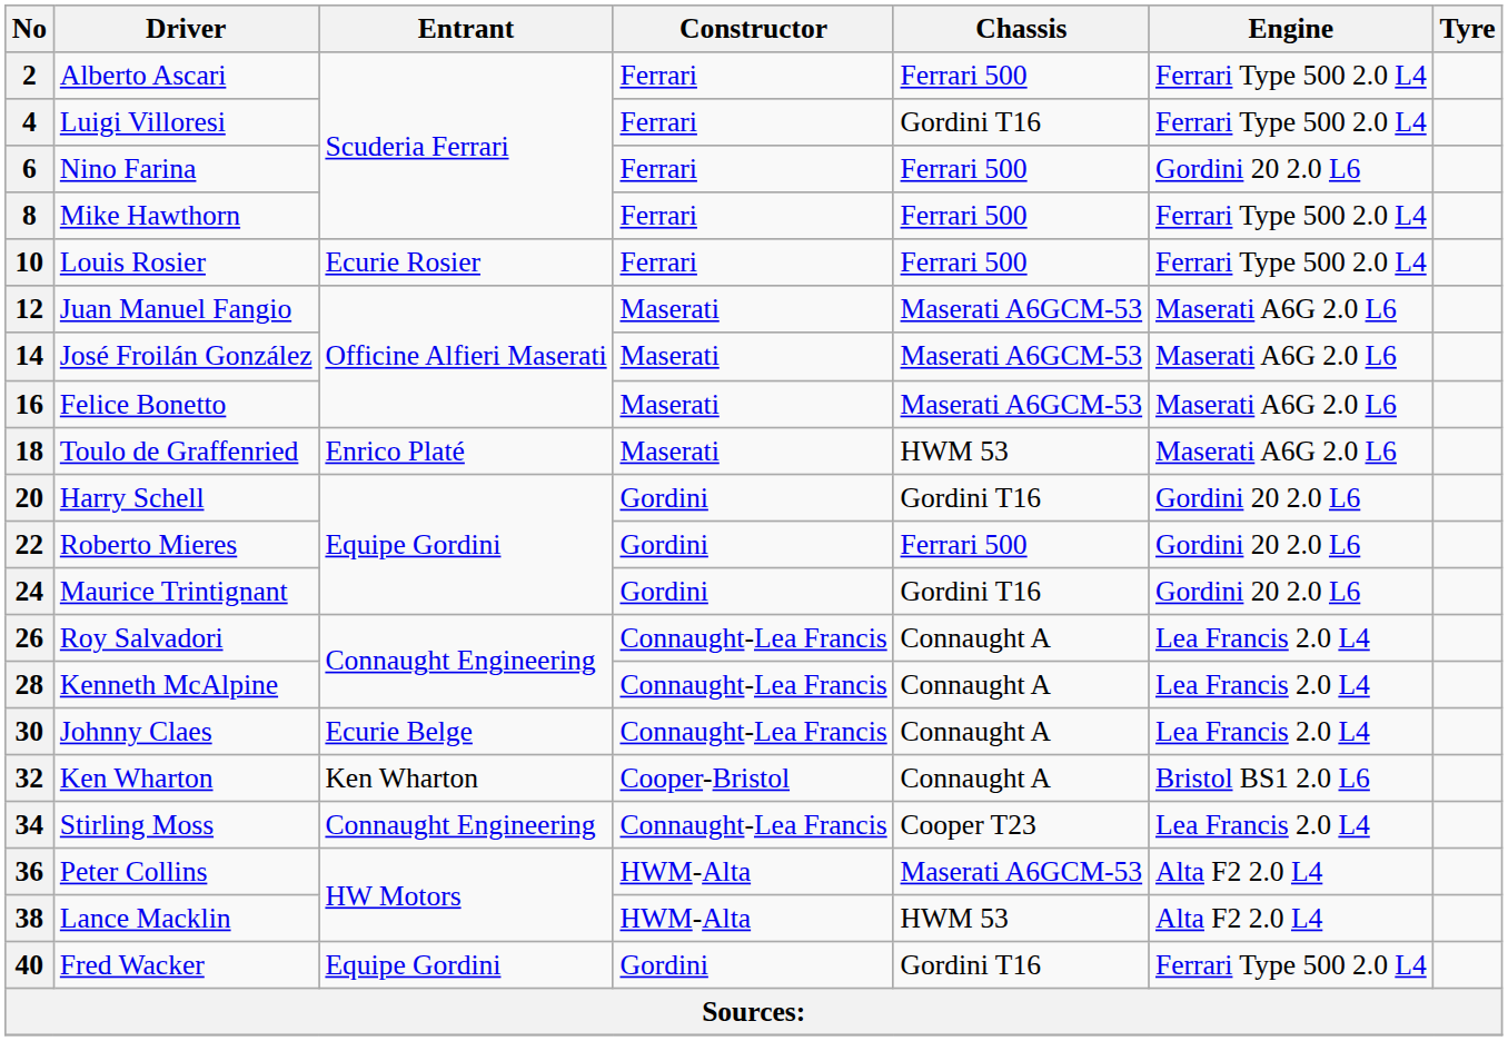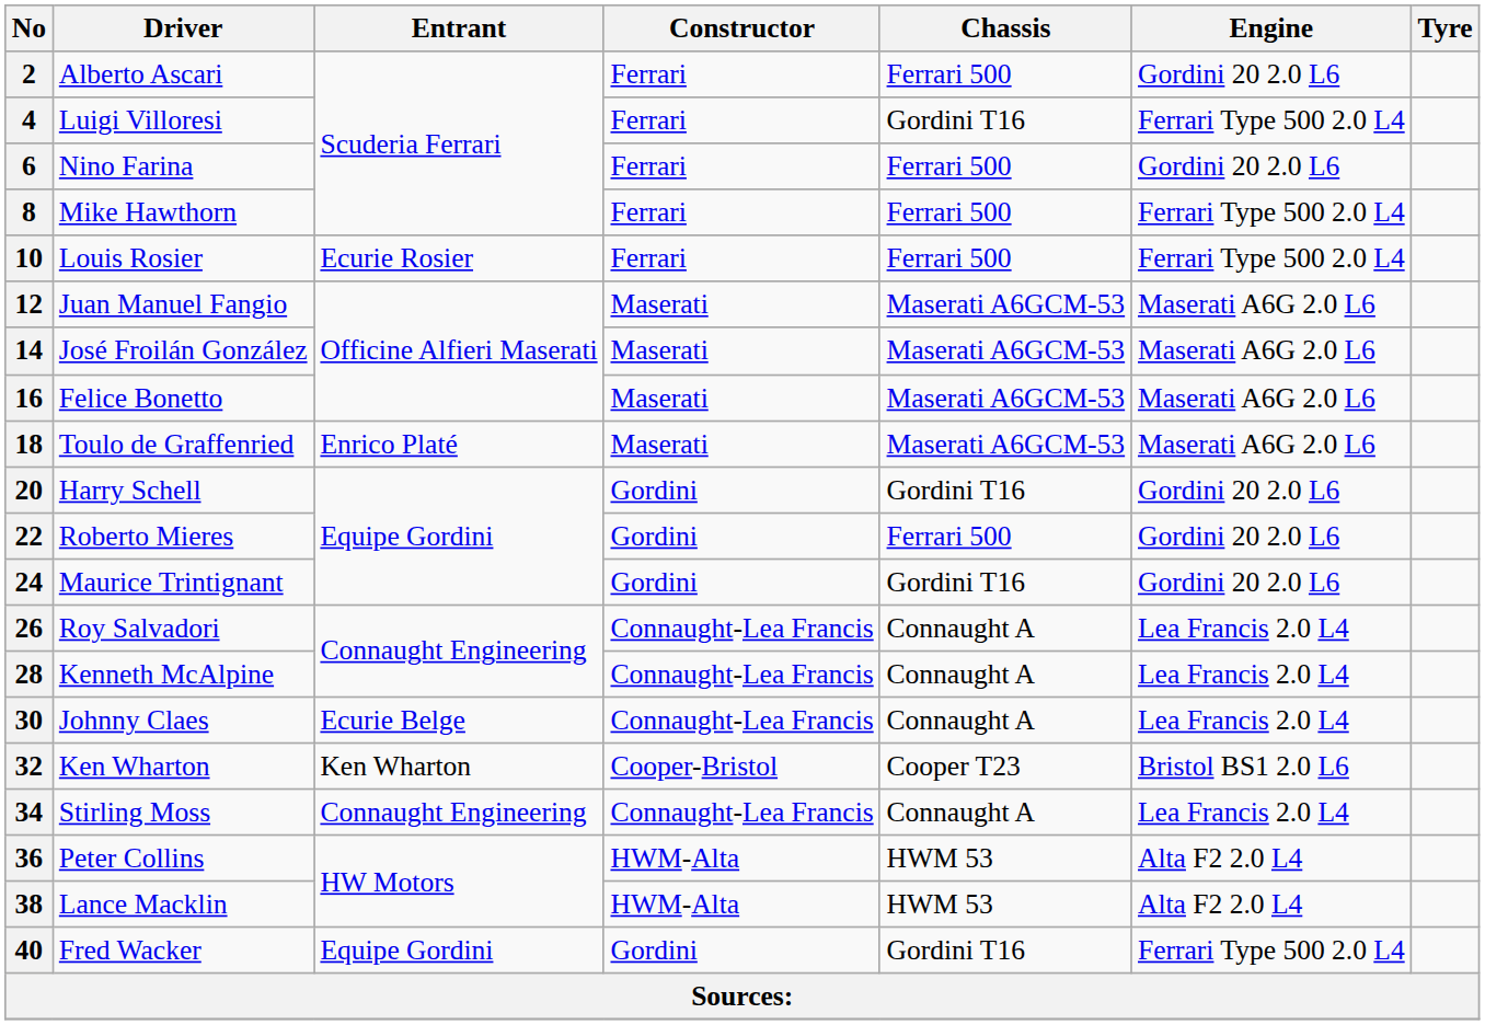2 | Engine: Ferrari Type 500 2.0 L4 -> Gordini 20 2.0 L6
18 | Chassis: HWM 53 -> Maserati A6GCM-53
32 | Chassis: Connaught A -> Cooper T23
34 | Chassis: Cooper T23 -> Connaught A
36 | Chassis: Maserati A6GCM-53 -> HWM 53
